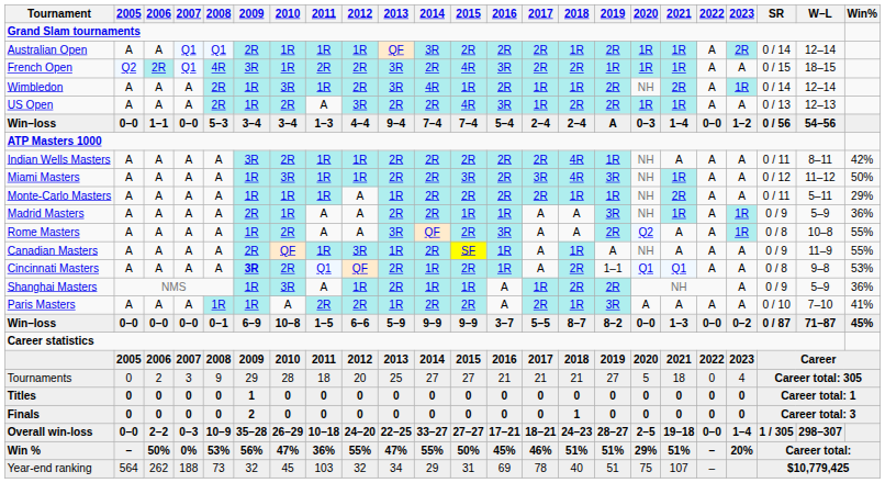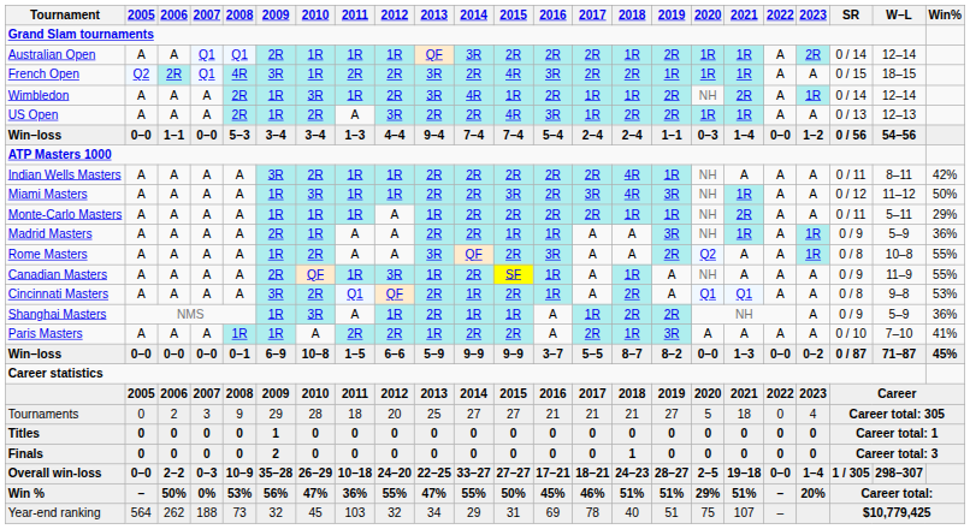Win–loss / 1–1 | 2019: A -> 1–1
Cincinnati Masters | 2009: bold -> normal
Cincinnati Masters | 2019: 1–1 -> A
